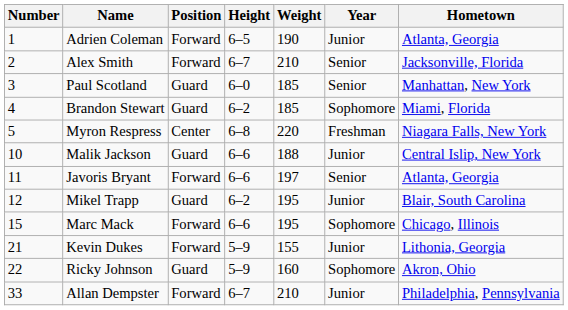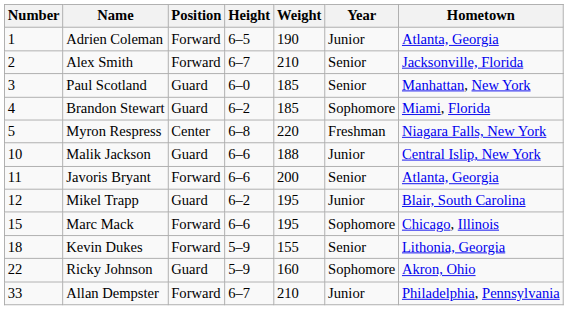Javoris Bryant | Weight: 197 -> 200
Kevin Dukes | Number: 21 -> 18
Kevin Dukes | Year: Junior -> Senior
